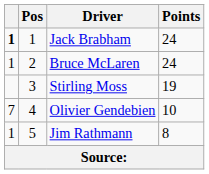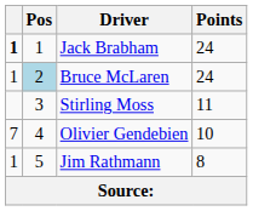Bruce McLaren | Pos: no background -> lightblue background
Stirling Moss | Points: 19 -> 11
